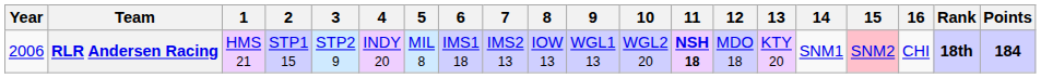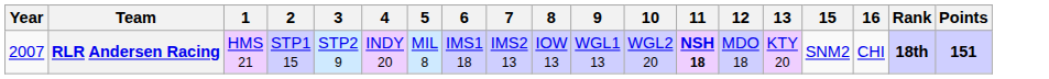- column: 14 | SNM1
RLR Andersen Racing | Year: 2006 -> 2007
RLR Andersen Racing | 15: pink background -> no background
RLR Andersen Racing | Points: 184 -> 151
